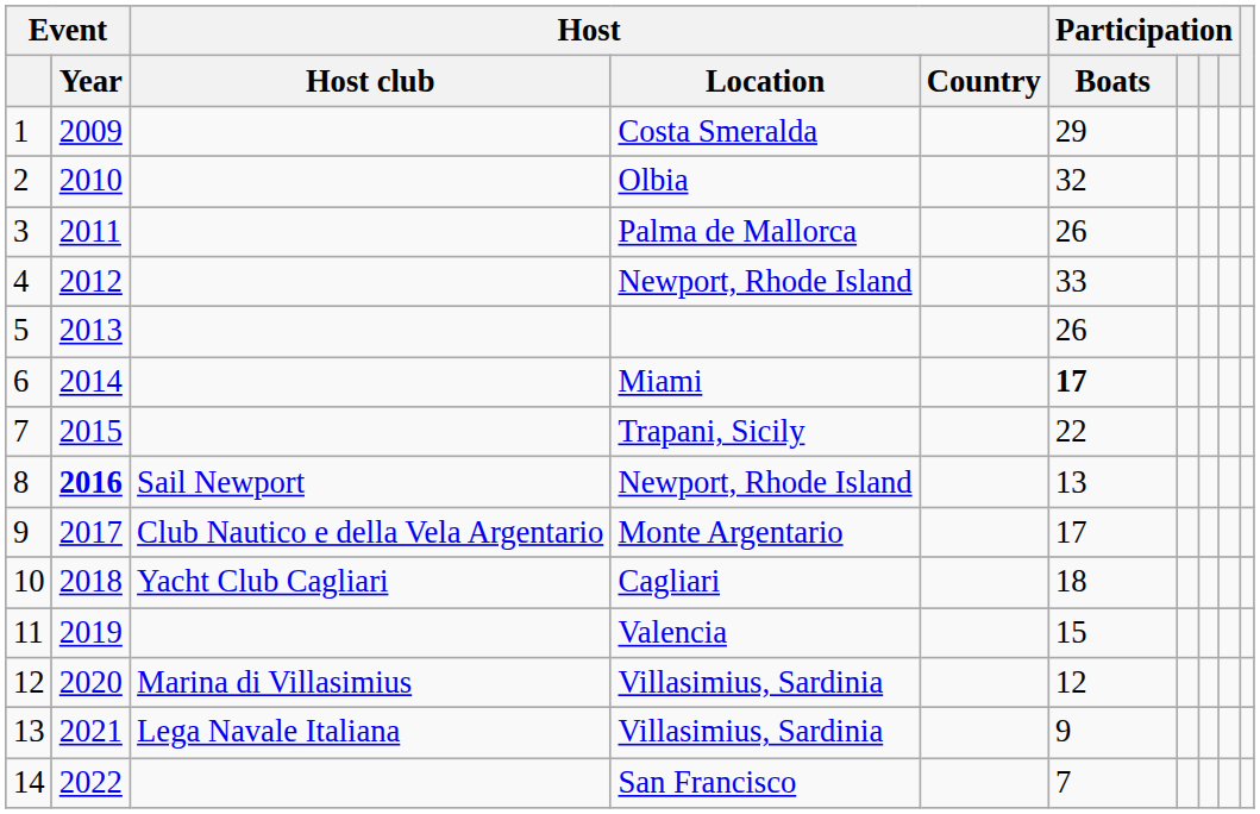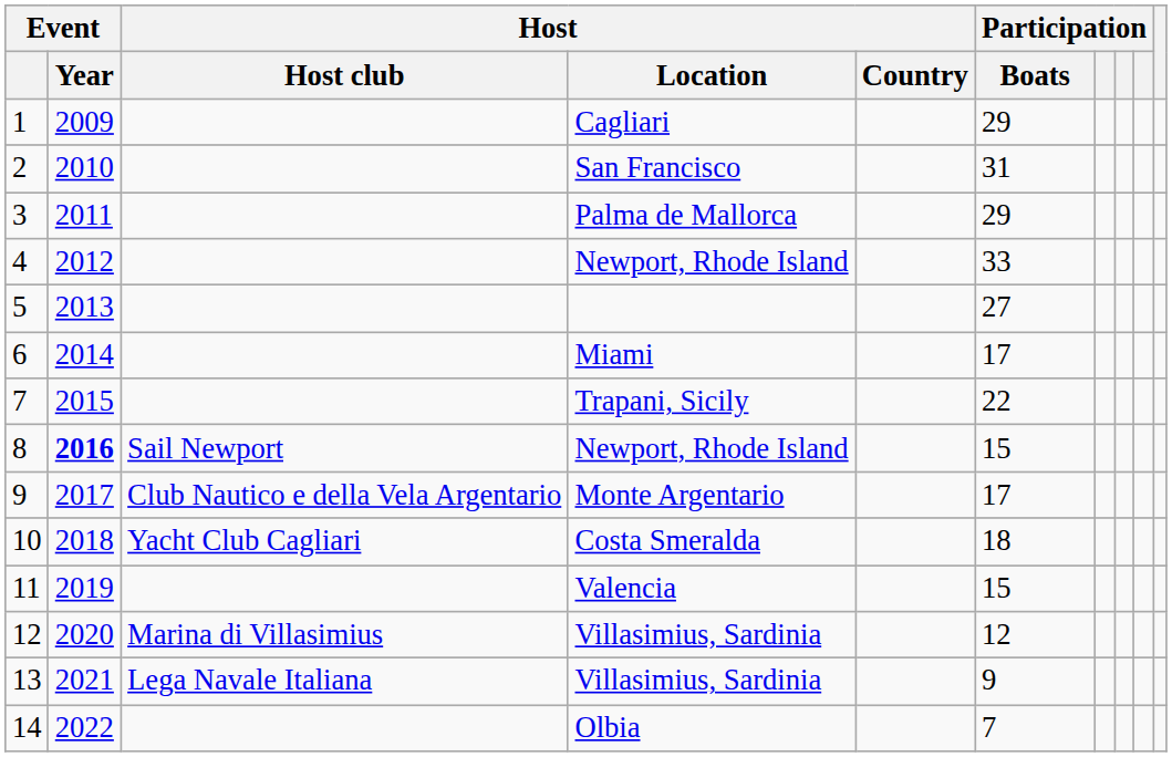1 | Host / Location: Costa Smeralda -> Cagliari
2 | Host / Location: Olbia -> San Francisco
2 | Participation / Boats: 32 -> 31
3 | Participation / Boats: 26 -> 29
5 | Participation / Boats: 26 -> 27
6 | Participation / Boats: bold -> normal
8 | Participation / Boats: 13 -> 15
10 | Host / Location: Cagliari -> Costa Smeralda
14 | Host / Location: San Francisco -> Olbia
